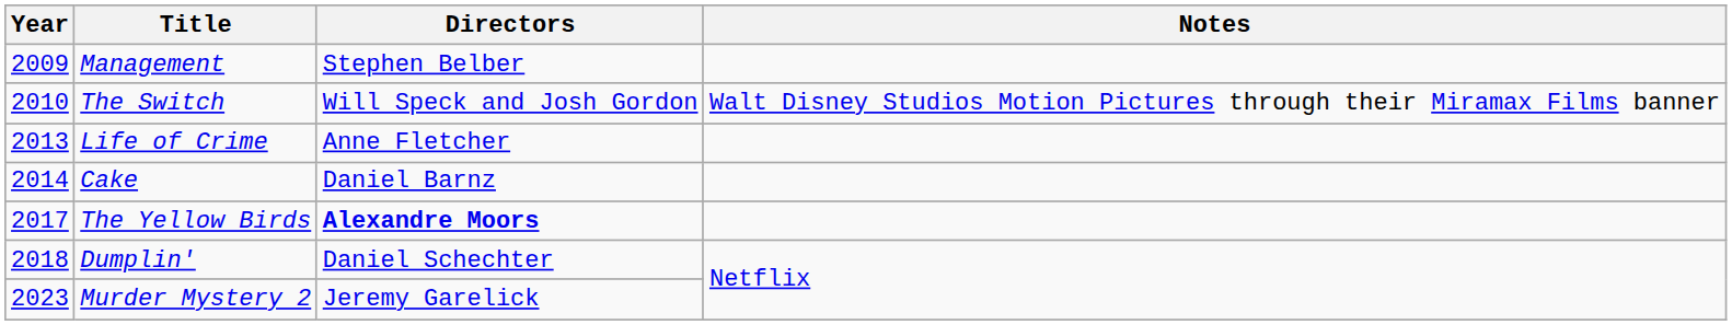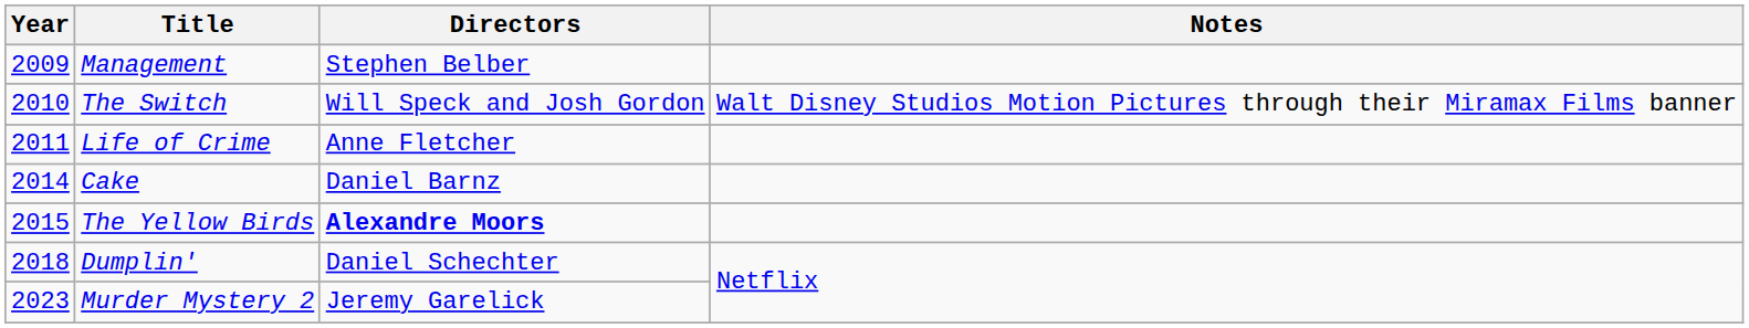Life of Crime | Year: 2013 -> 2011
The Yellow Birds | Year: 2017 -> 2015
